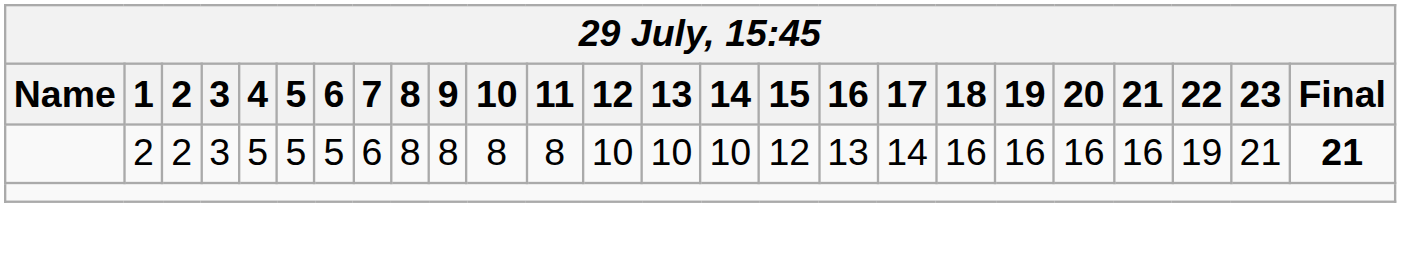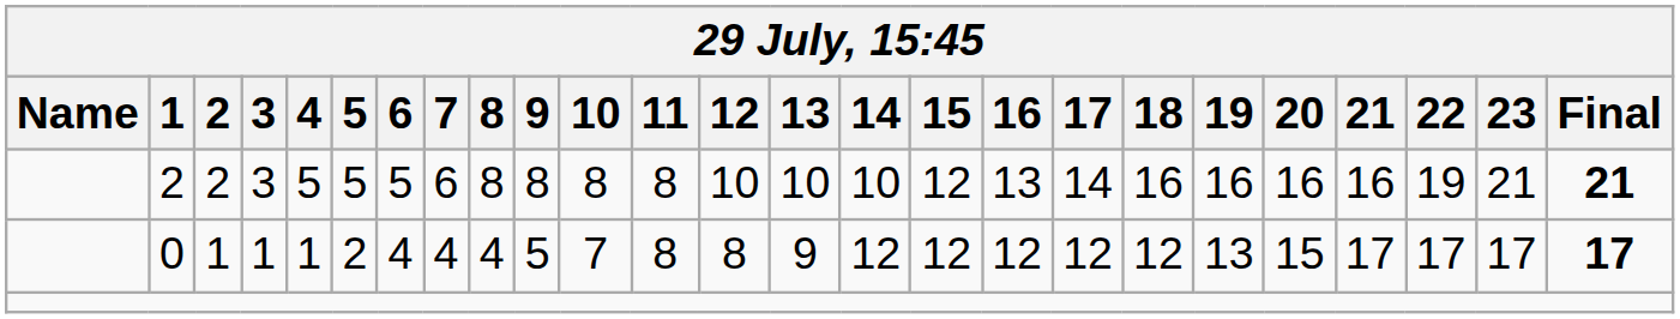+ row: 0 | 1 | 1 | 1 | 2 | 4 | 4 | 4 | 5 | 7 | 8 | 8 | 9 | 12 | 12 | 12 | 12 | 12 | 13 | 15 | 17 | 17 | 17 | 17
